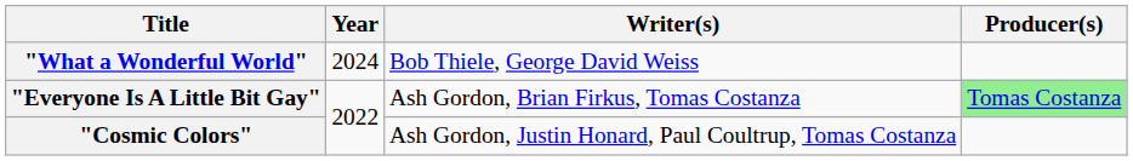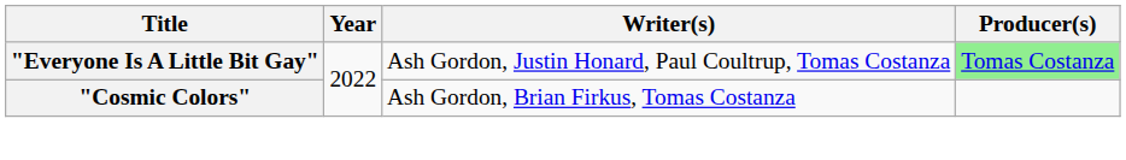- row: "What a Wonderful World" | 2024 | Bob Thiele, George David Weiss
"Everyone Is A Little Bit Gay" | Writer(s): Ash Gordon, Brian Firkus, Tomas Costanza -> Ash Gordon, Justin Honard, Paul Coultrup, Tomas Costanza
"Cosmic Colors" | Writer(s): Ash Gordon, Justin Honard, Paul Coultrup, Tomas Costanza -> Ash Gordon, Brian Firkus, Tomas Costanza
